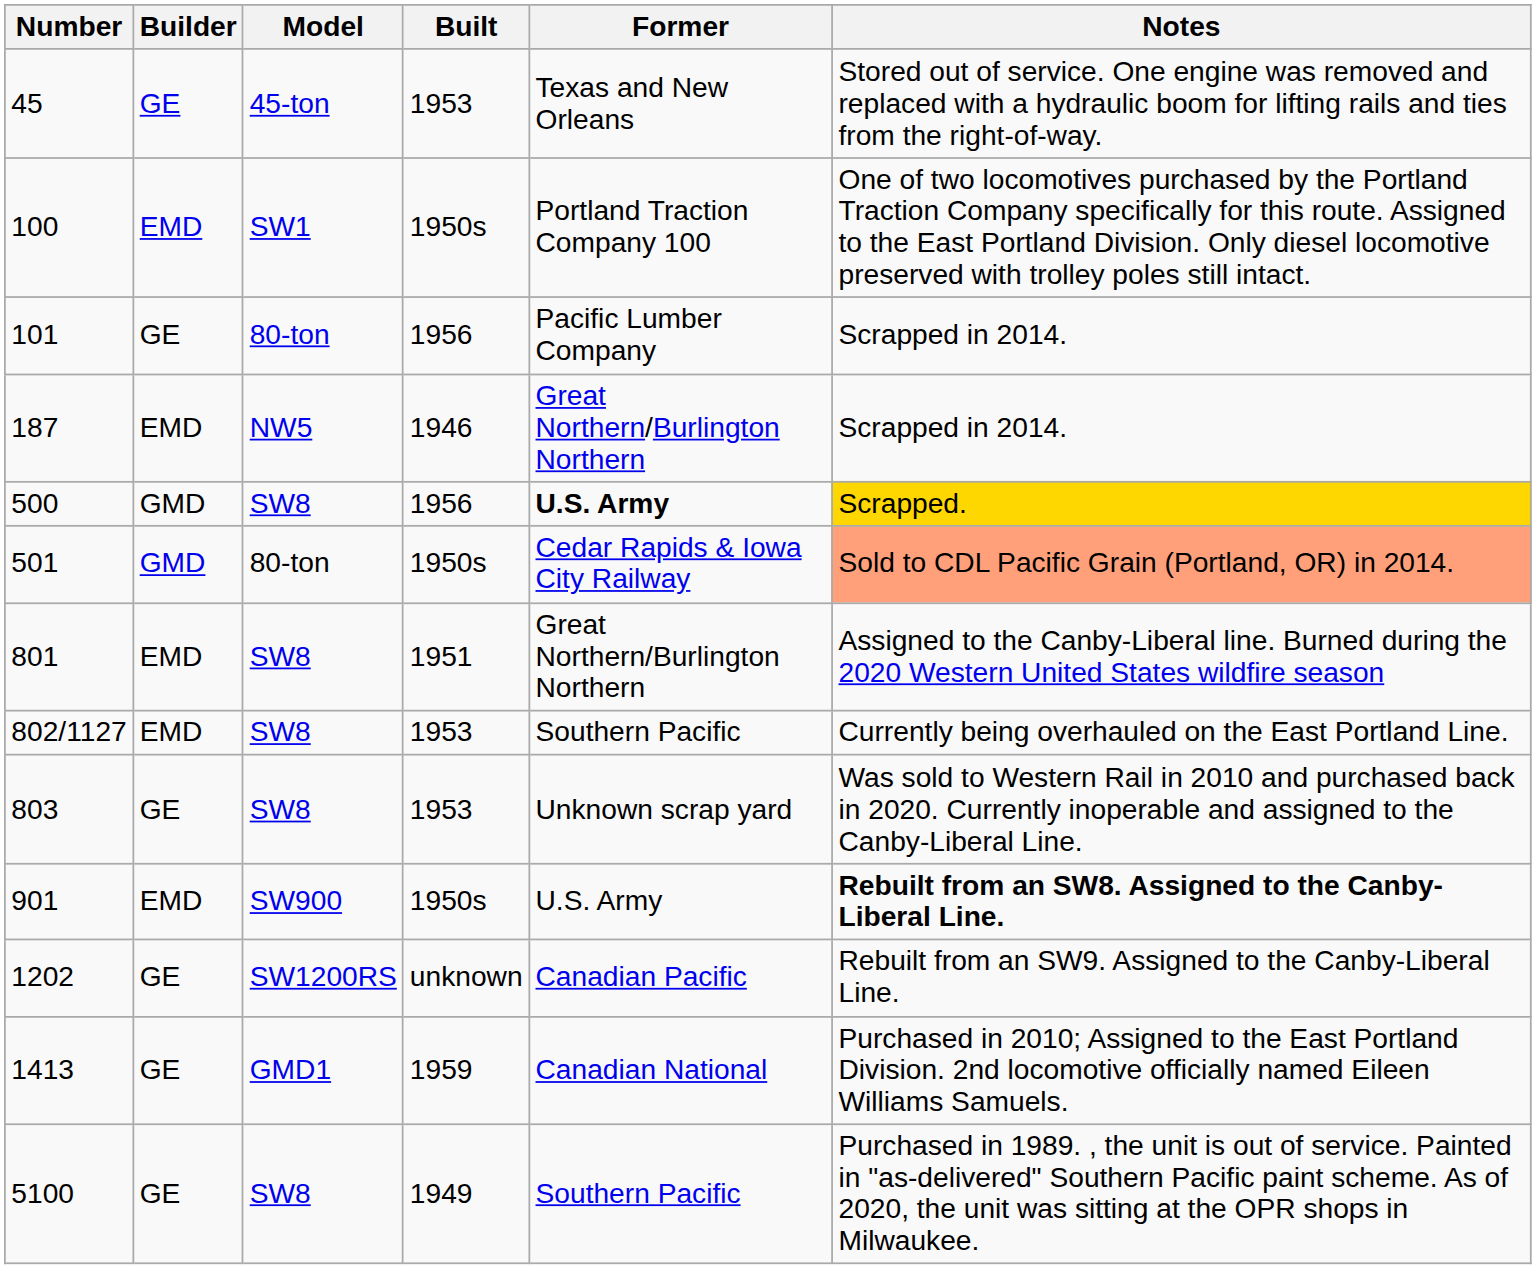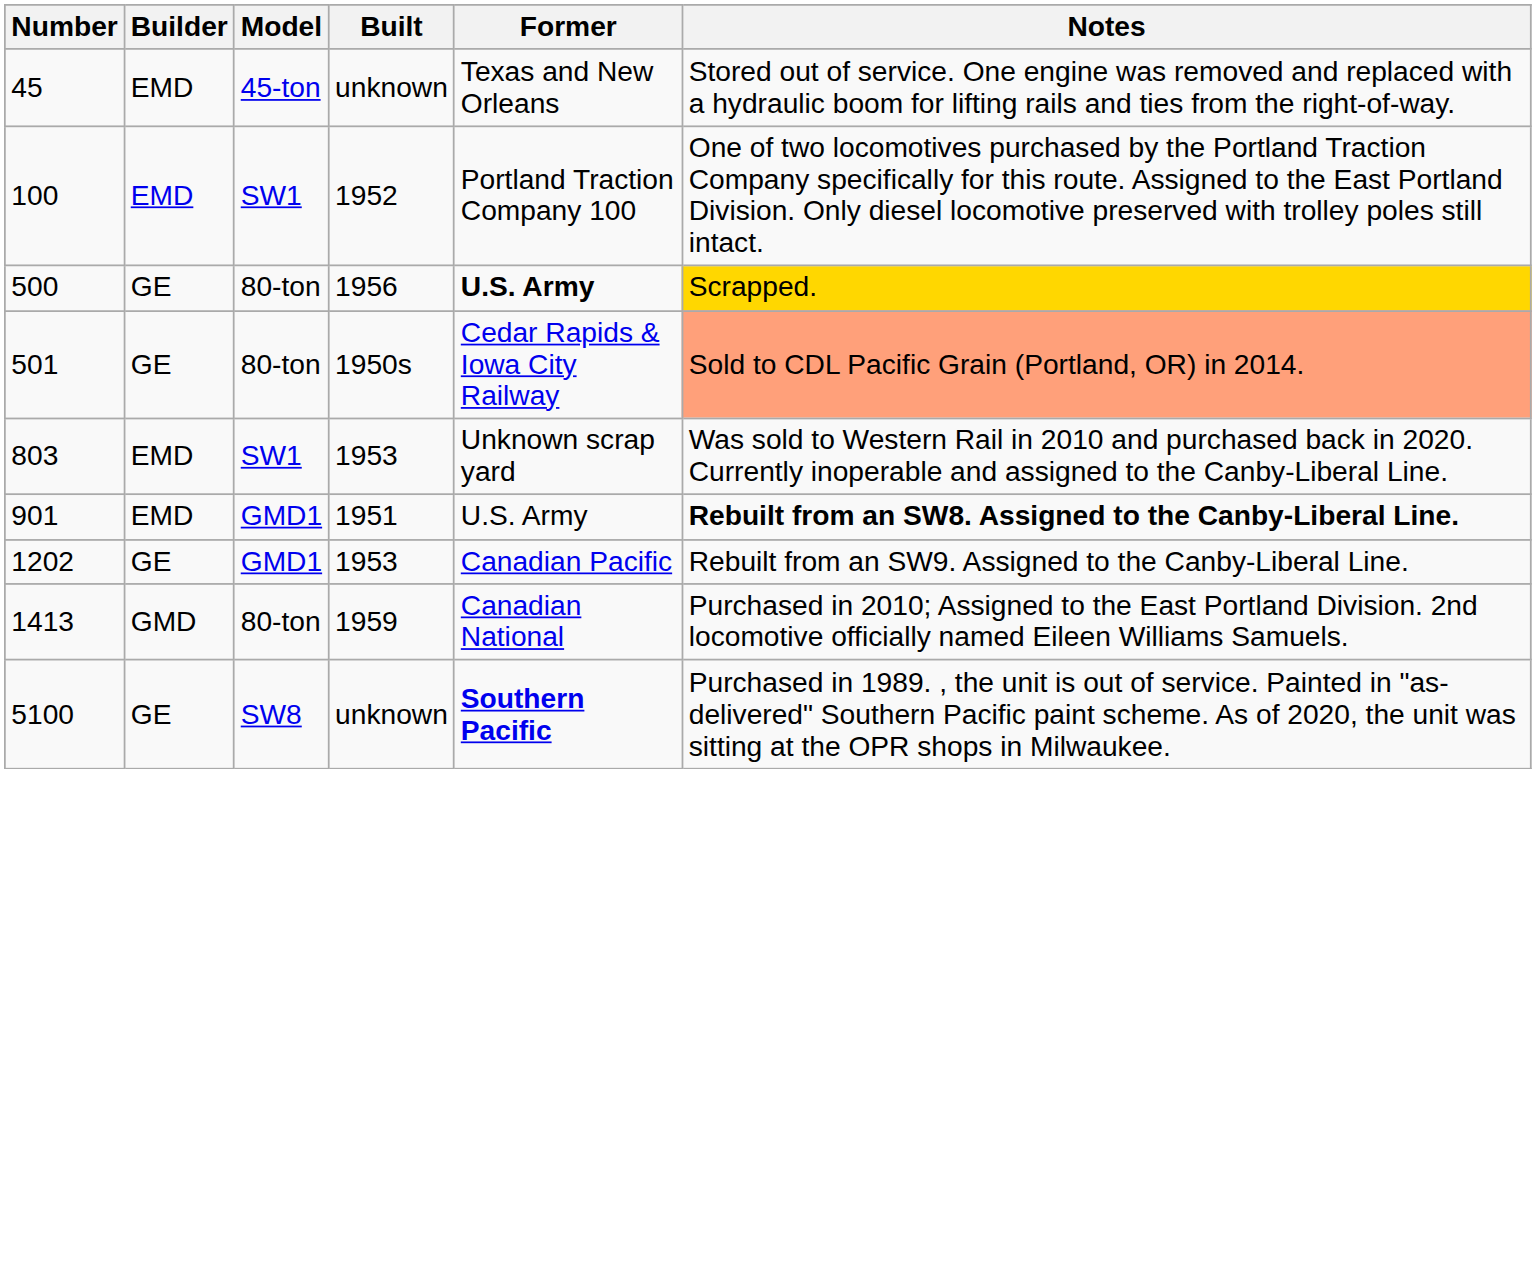45 | Builder: GE -> EMD
45 | Built: 1953 -> unknown
100 | Built: 1950s -> 1952
- row: 101 | GE | 80-ton | 1956 | Pacific Lumber Company | Scrapped in 2014.
- row: 187 | EMD | NW5 | 1946 | Great Northern/Burlington Northern | Scrapped in 2014.
500 | Builder: GMD -> GE
500 | Model: SW8 -> 80-ton
501 | Builder: GMD -> GE
- row: 801 | EMD | SW8 | 1951 | Great Northern/Burlington Northern | Assigned to the Canby-Liberal line. Burned during the 2020 Western United States wildfire season
- row: 802/1127 | EMD | SW8 | 1953 | Southern Pacific | Currently being overhauled on the East Portland Line.
803 | Builder: GE -> EMD
803 | Model: SW8 -> SW1
901 | Model: SW900 -> GMD1
901 | Built: 1950s -> 1951
1202 | Model: SW1200RS -> GMD1
1202 | Built: unknown -> 1953
1413 | Builder: GE -> GMD
1413 | Model: GMD1 -> 80-ton
5100 | Built: 1949 -> unknown
5100 | Former: normal -> bold
